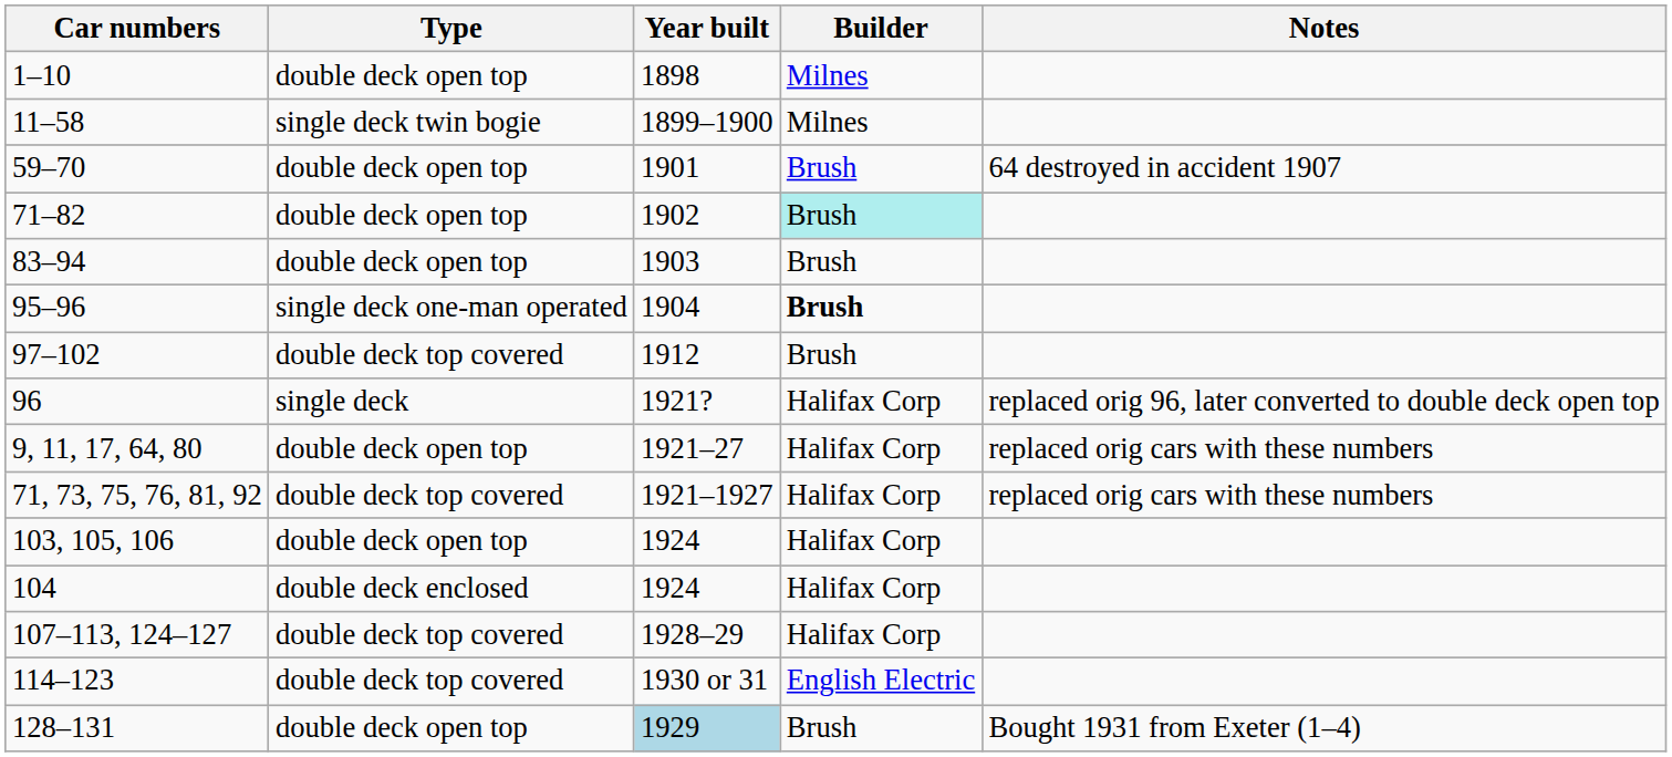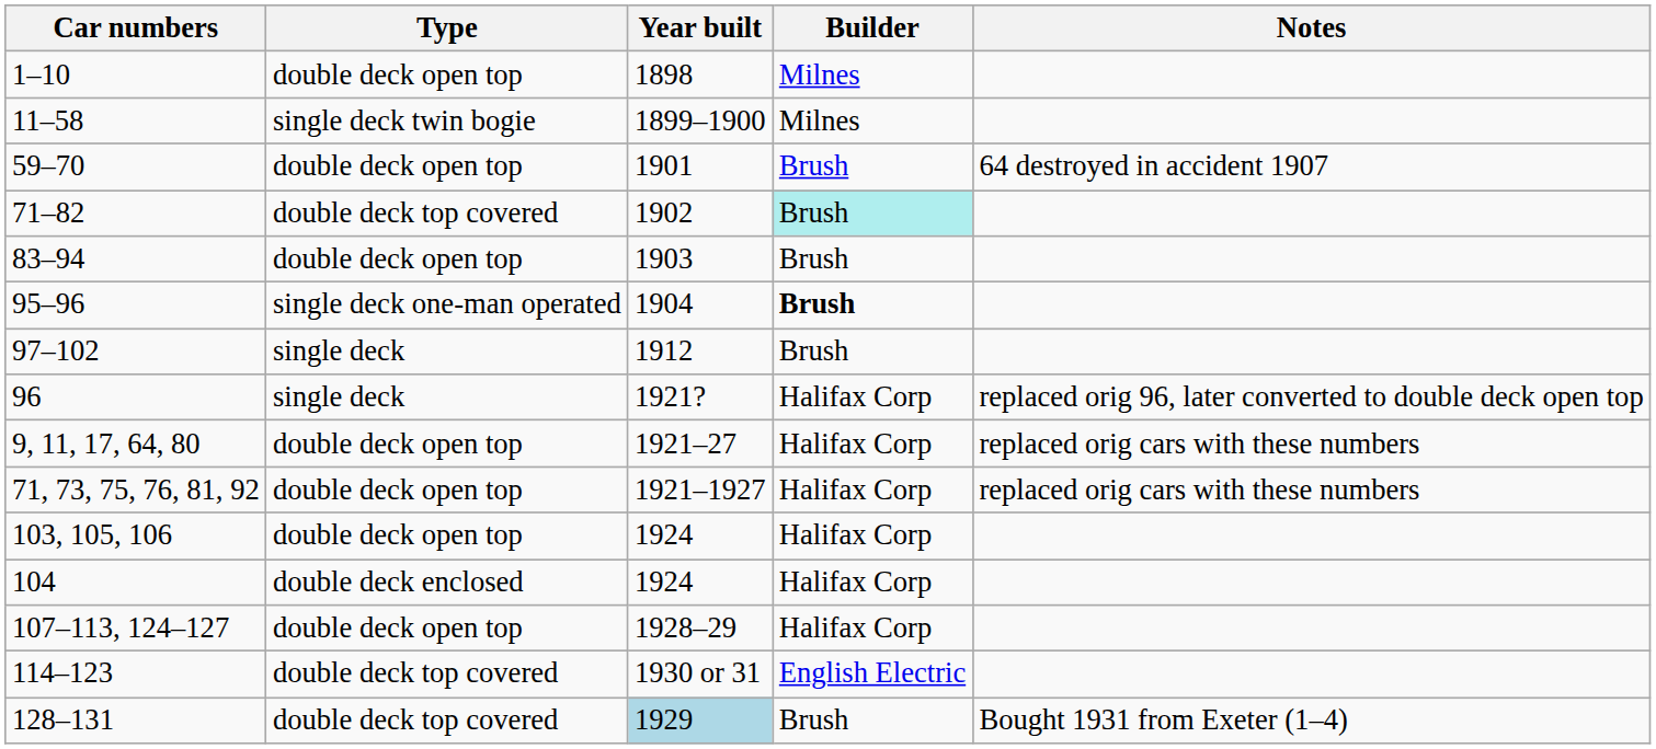71–82 | Type: double deck open top -> double deck top covered
97–102 | Type: double deck top covered -> single deck
71, 73, 75, 76, 81, 92 | Type: double deck top covered -> double deck open top
107–113, 124–127 | Type: double deck top covered -> double deck open top
128–131 | Type: double deck open top -> double deck top covered
